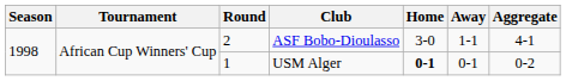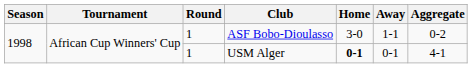ASF Bobo-Dioulasso | Round: 2 -> 1
ASF Bobo-Dioulasso | Aggregate: 4-1 -> 0-2
USM Alger | Aggregate: 0-2 -> 4-1
